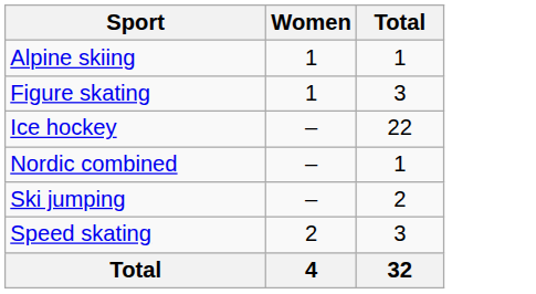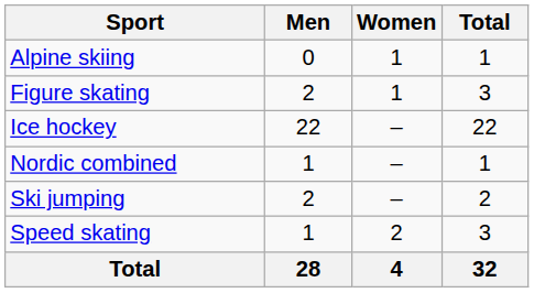+ column: Men | 0 | 2 | 22 | 1 | 2 | 1 | 28
